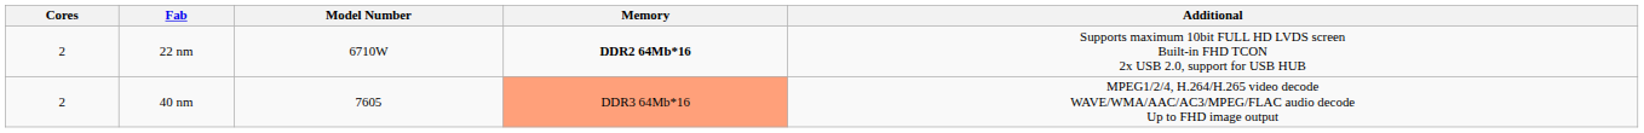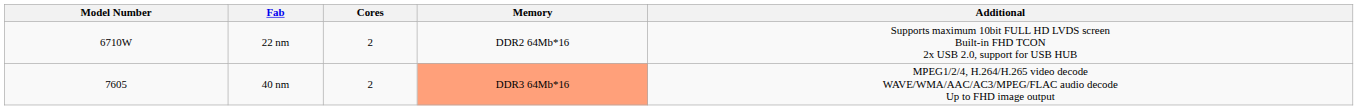columns swapped: Model Number <-> Cores
22 nm | Memory: bold -> normal
